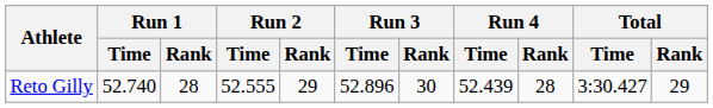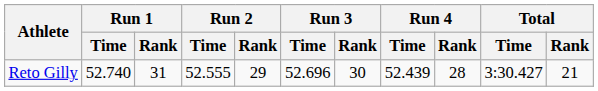Reto Gilly | Run 1 / Rank: 28 -> 31
Reto Gilly | Run 3 / Time: 52.896 -> 52.696
Reto Gilly | Total / Rank: 29 -> 21
